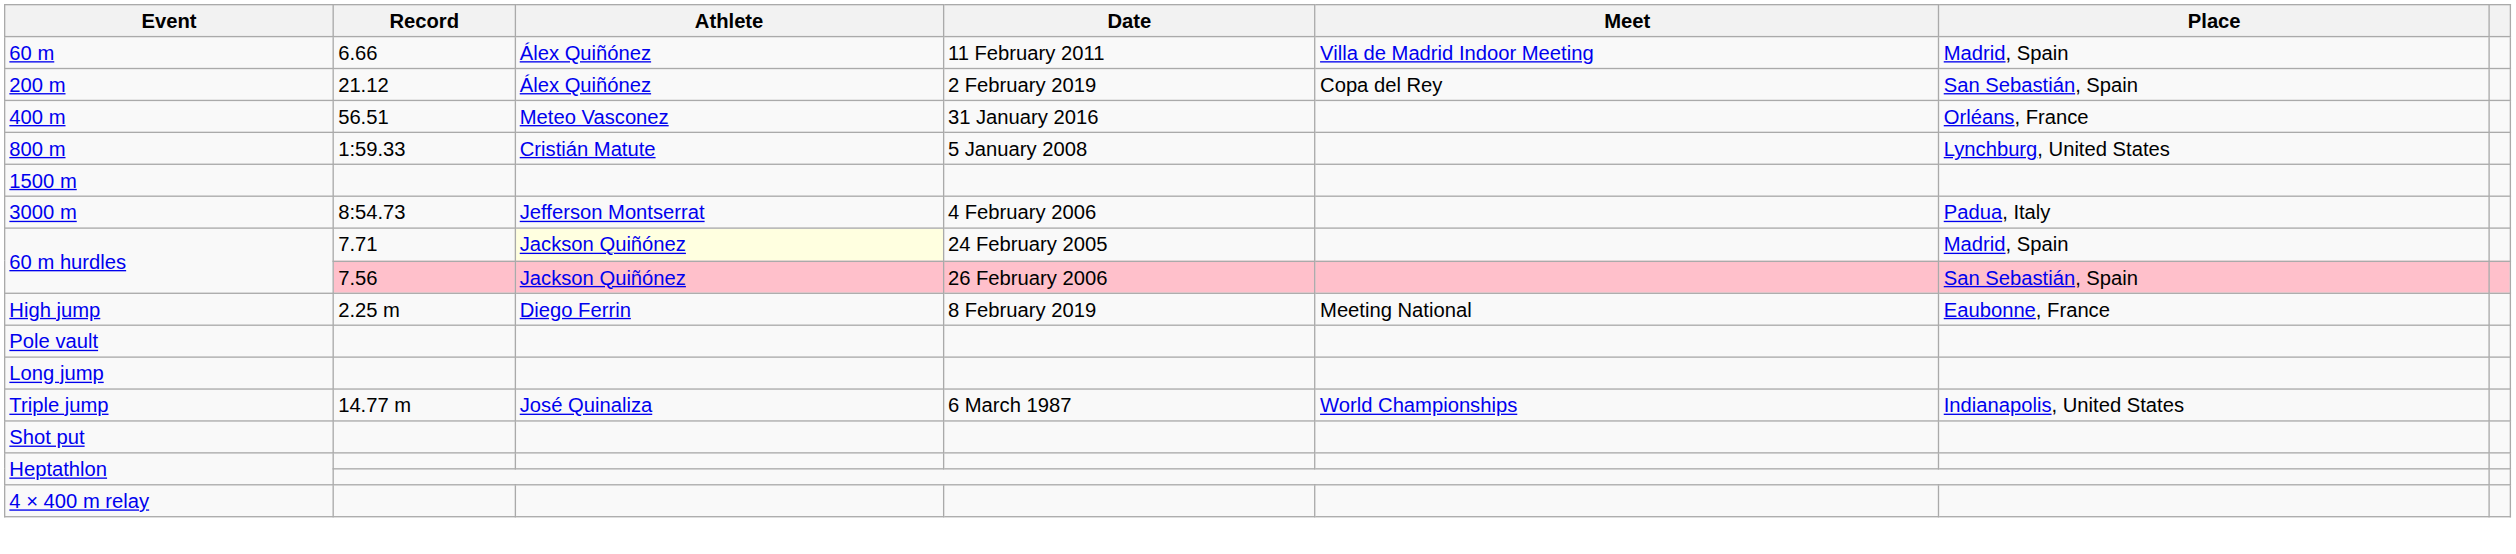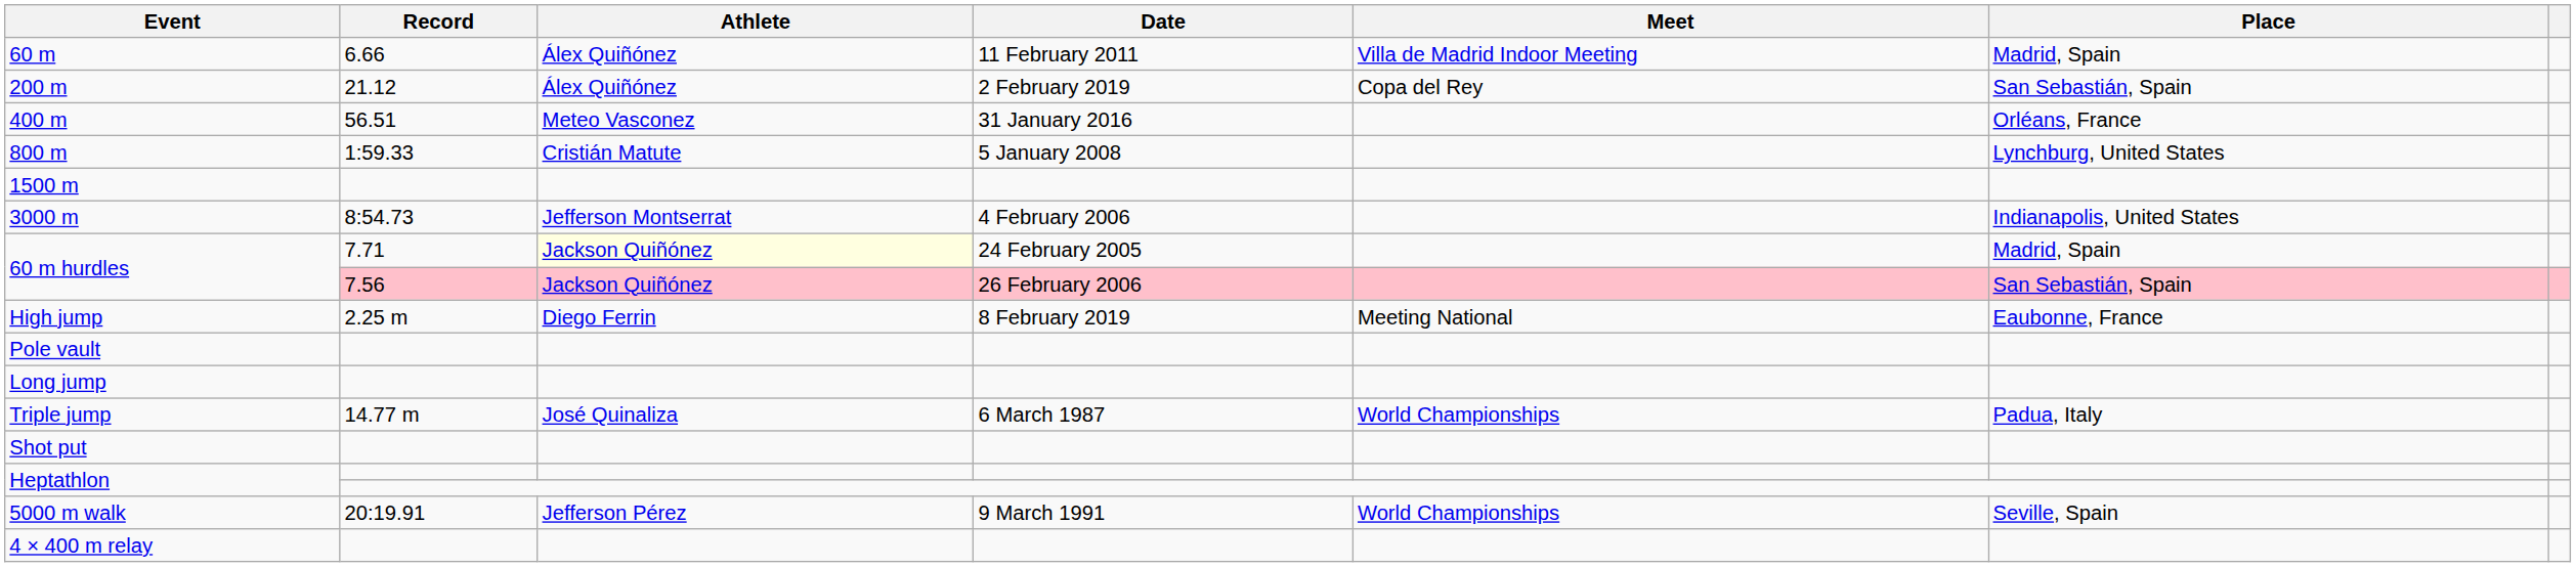3000 m | Place: Padua, Italy -> Indianapolis, United States
Triple jump | Place: Indianapolis, United States -> Padua, Italy
+ row: 5000 m walk | 20:19.91 | Jefferson Pérez | 9 March 1991 | World Championships | Seville, Spain
